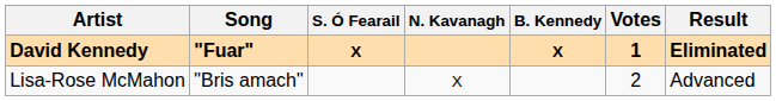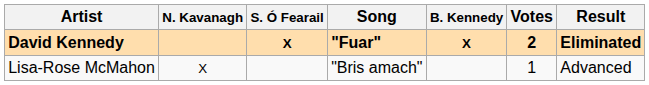columns swapped: Song <-> N. Kavanagh
David Kennedy | Votes: 1 -> 2
Lisa-Rose McMahon | Votes: 2 -> 1
